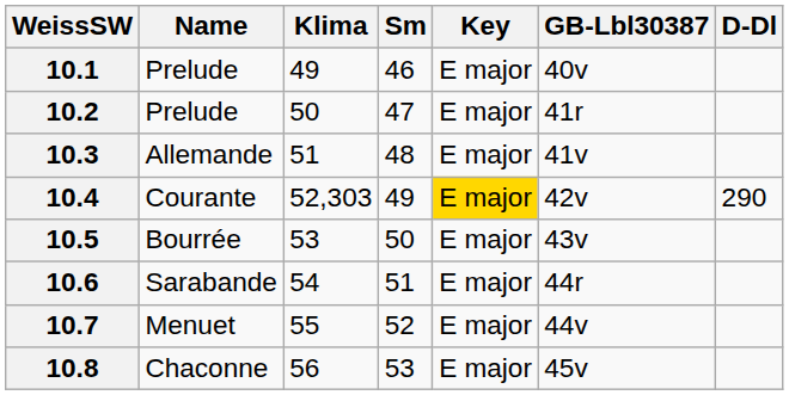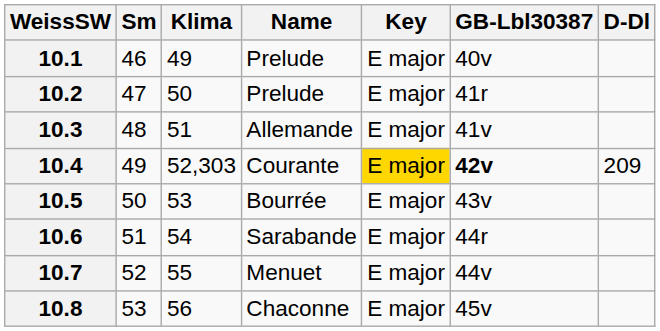columns swapped: Sm <-> Name
10.4 | GB-Lbl30387: normal -> bold
10.4 | D-Dl: 290 -> 209
